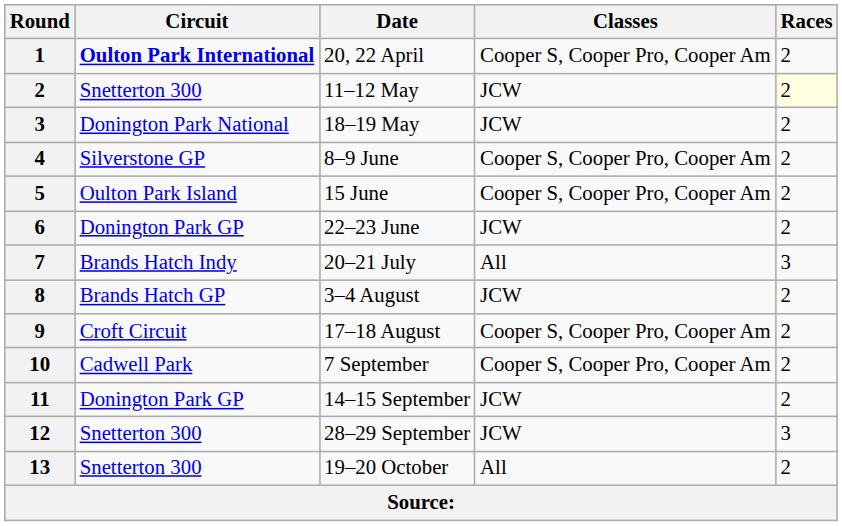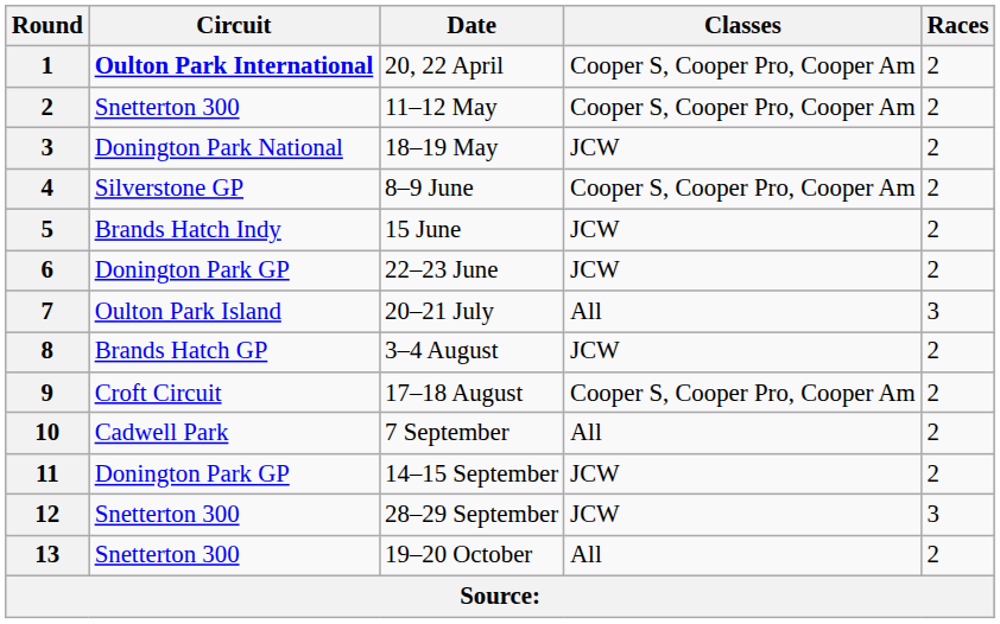11–12 May | Classes: JCW -> Cooper S, Cooper Pro, Cooper Am
11–12 May | Races: lightyellow background -> no background
15 June | Circuit: Oulton Park Island -> Brands Hatch Indy
15 June | Classes: Cooper S, Cooper Pro, Cooper Am -> JCW
20–21 July | Circuit: Brands Hatch Indy -> Oulton Park Island
7 September | Classes: Cooper S, Cooper Pro, Cooper Am -> All
